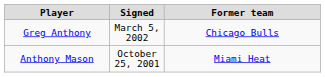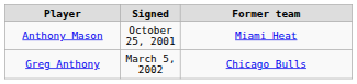rows swapped: Anthony Mason <-> Greg Anthony
